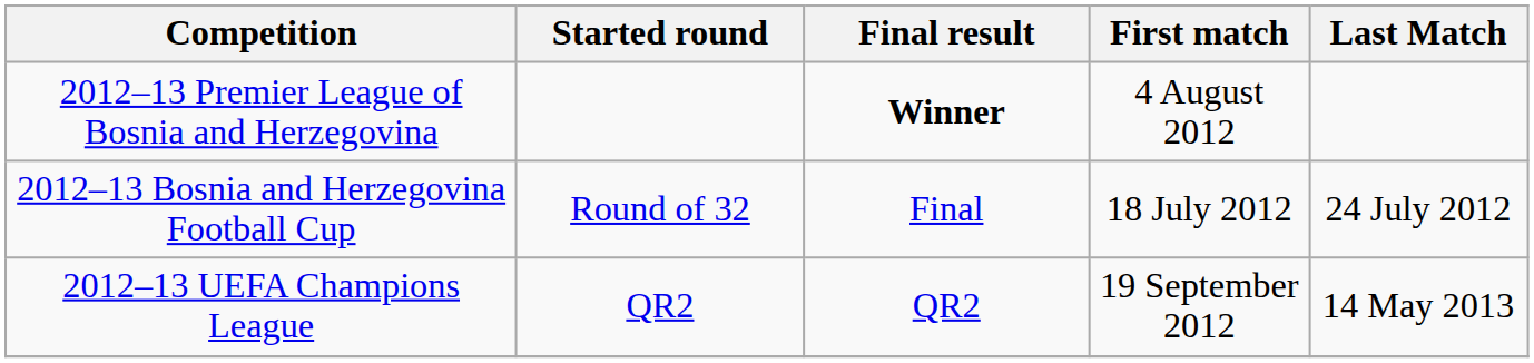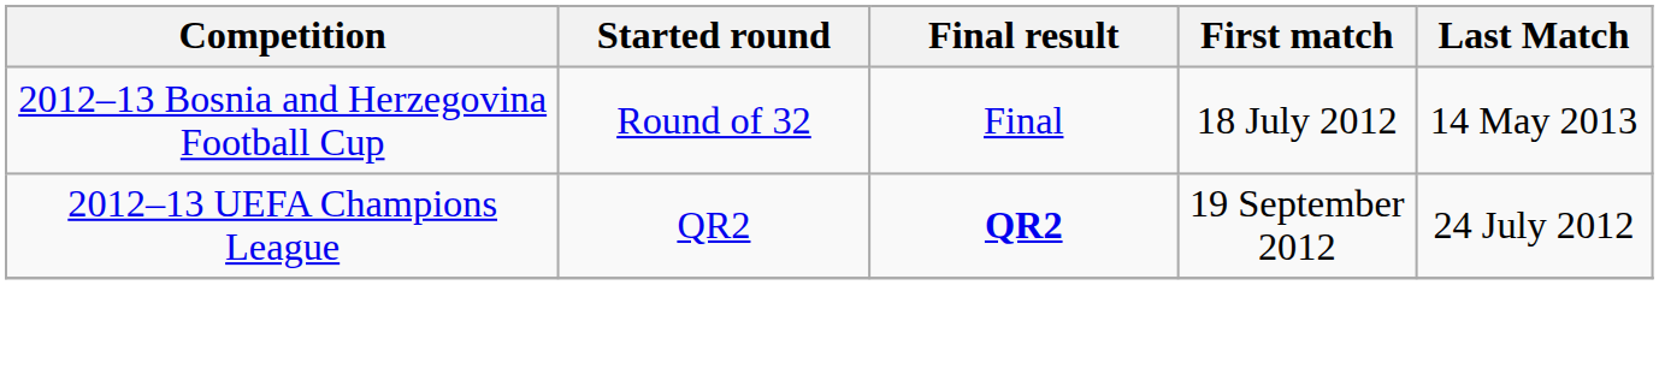- row: 2012–13 Premier League of Bosnia and Herzegovina | Winner | 4 August 2012
2012–13 Bosnia and Herzegovina Football Cup | Last Match: 24 July 2012 -> 14 May 2013
2012–13 UEFA Champions League | Final result: normal -> bold
2012–13 UEFA Champions League | Last Match: 14 May 2013 -> 24 July 2012
